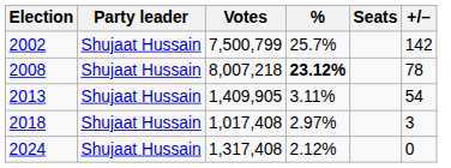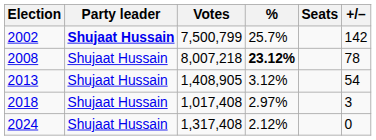2002 | Party leader: normal -> bold
2013 | Votes: 1,409,905 -> 1,408,905
2013 | %: 3.11% -> 3.12%
